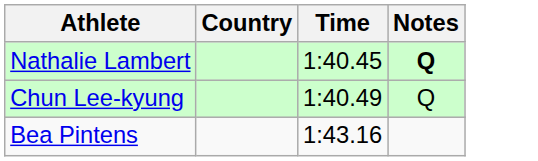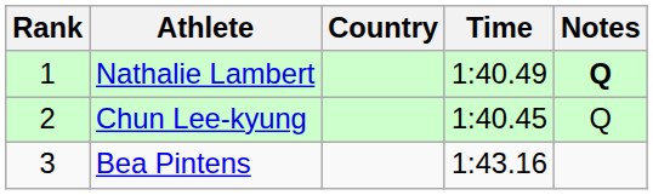+ column: Rank | 1 | 2 | 3
Nathalie Lambert | Time: 1:40.45 -> 1:40.49
Chun Lee-kyung | Time: 1:40.49 -> 1:40.45
